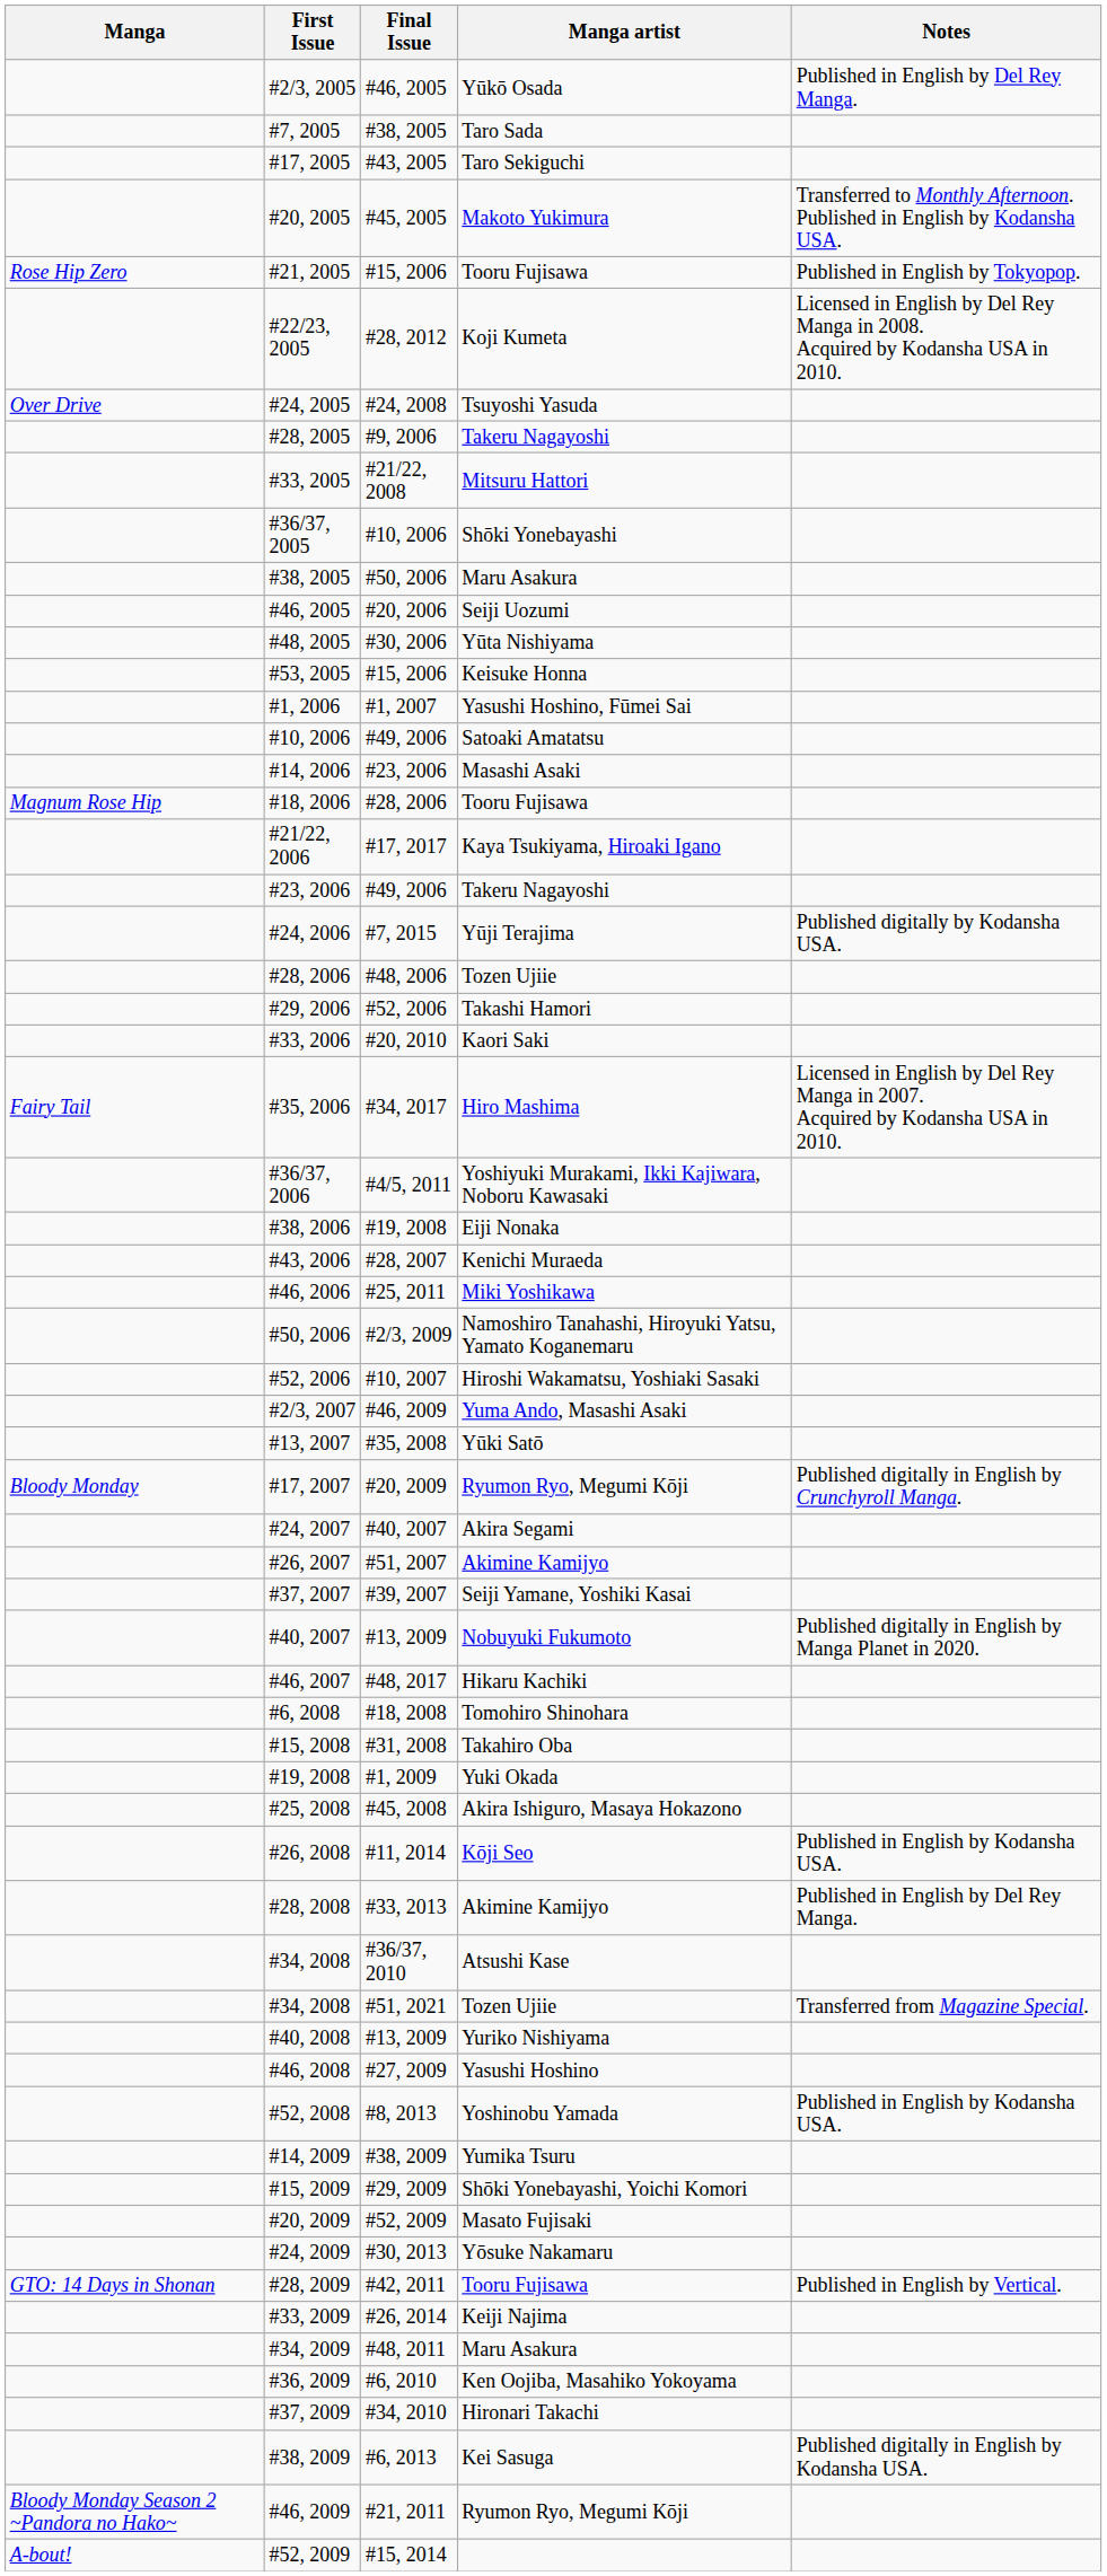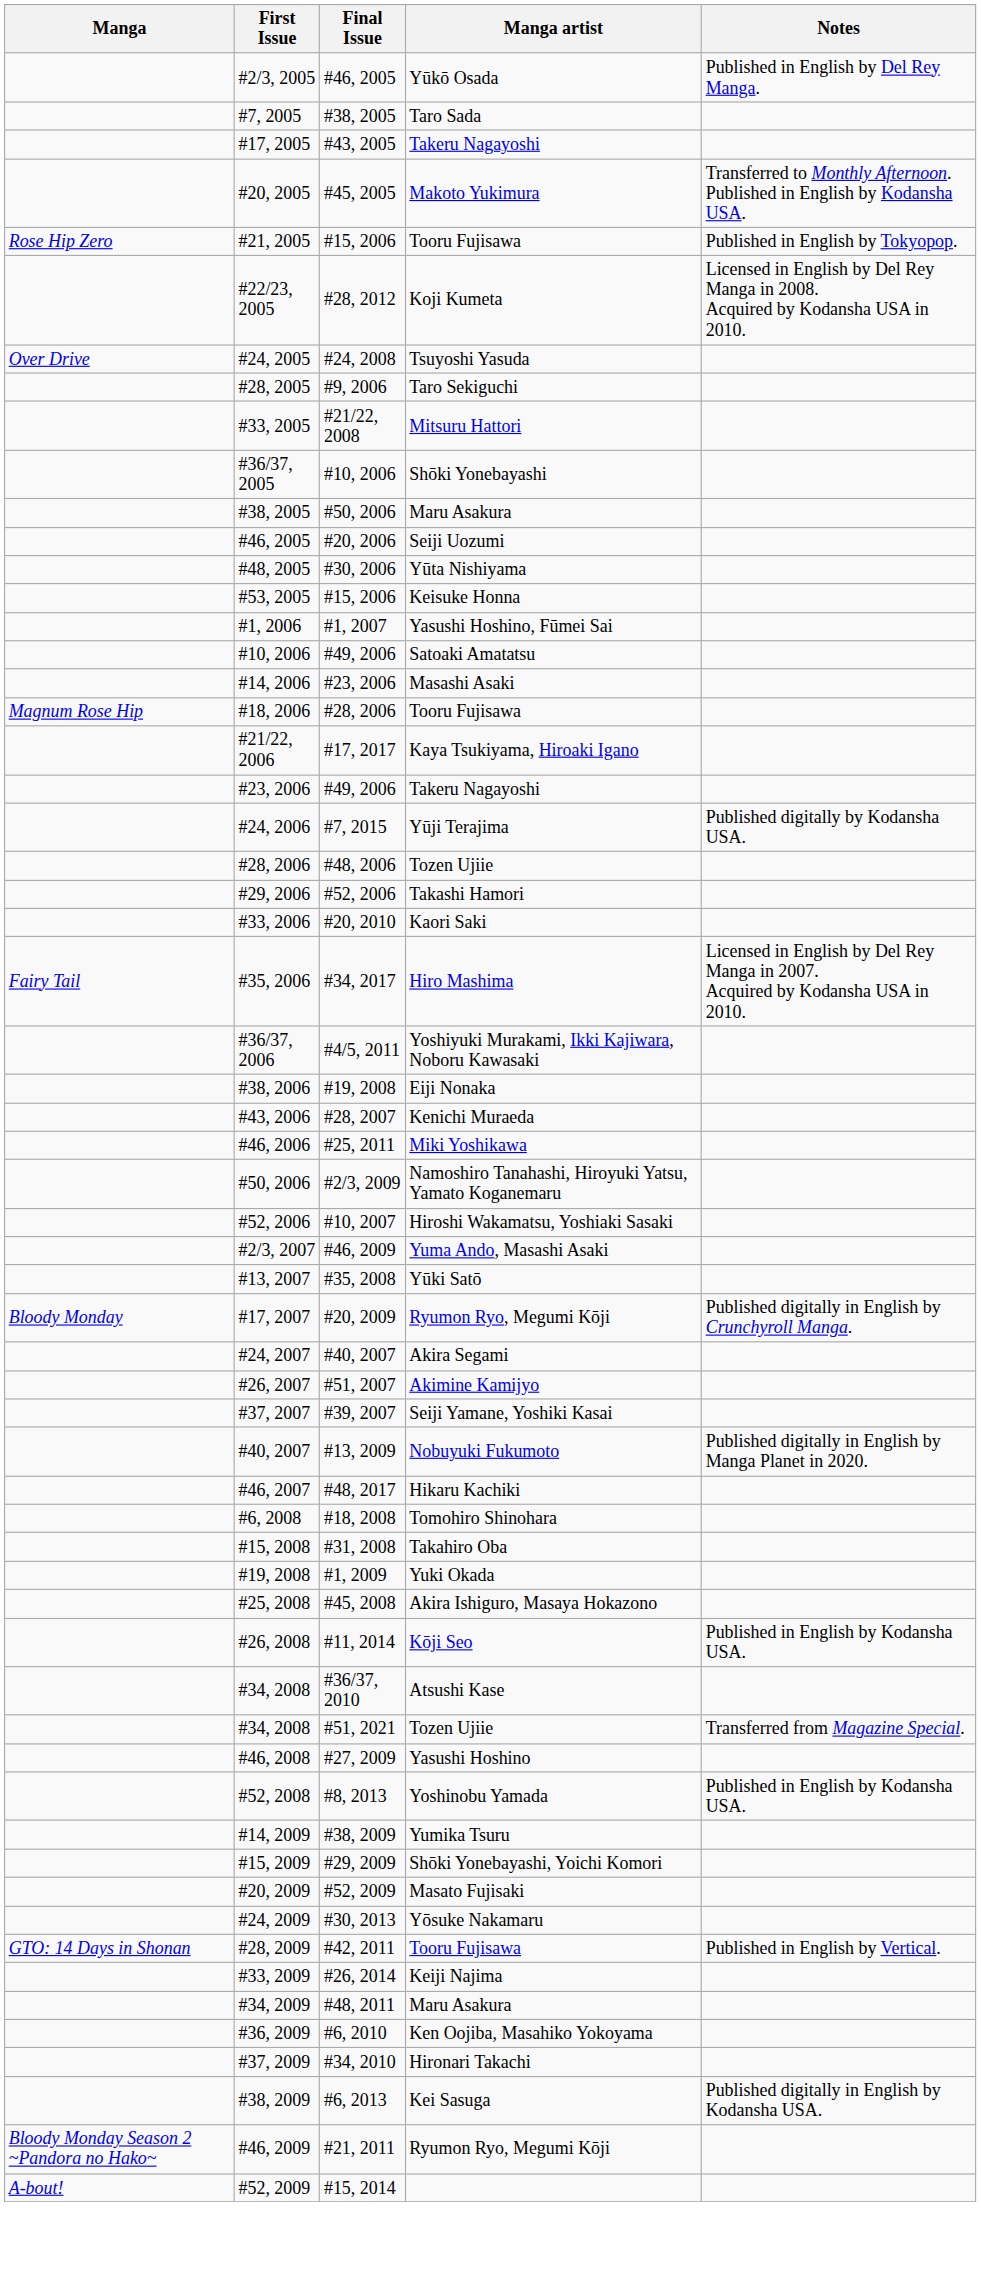#17, 2005 | Manga artist: Taro Sekiguchi -> Takeru Nagayoshi
#28, 2005 | Manga artist: Takeru Nagayoshi -> Taro Sekiguchi
- row: #28, 2008 | #33, 2013 | Akimine Kamijyo | Published in English by Del Rey Manga.
- row: #40, 2008 | #13, 2009 | Yuriko Nishiyama
